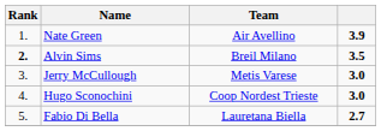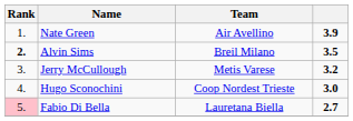Jerry McCullough | column 4: 3.0 -> 3.2
Fabio Di Bella | Rank: no background -> pink background
